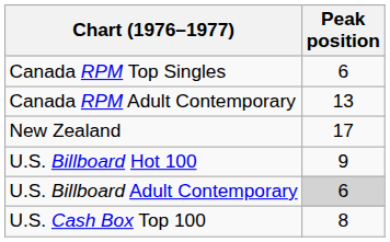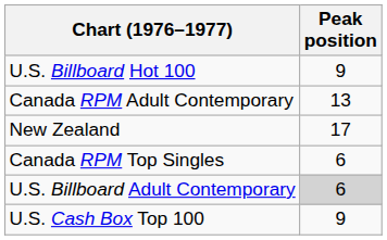rows swapped: Canada RPM Top Singles <-> U.S. Billboard Hot 100
U.S. Cash Box Top 100 | Peak position: 8 -> 9
